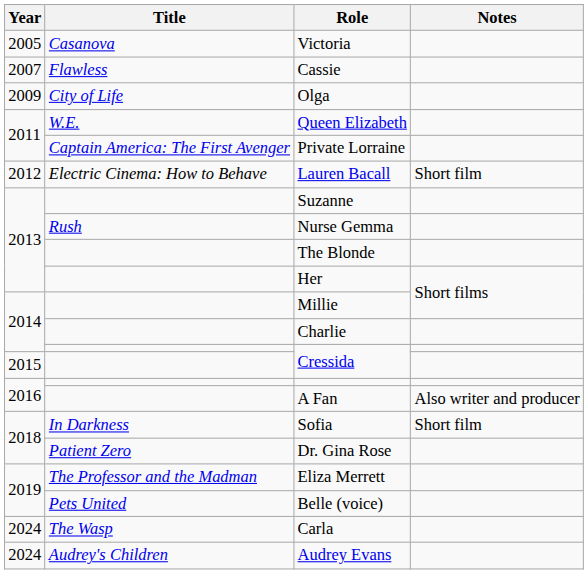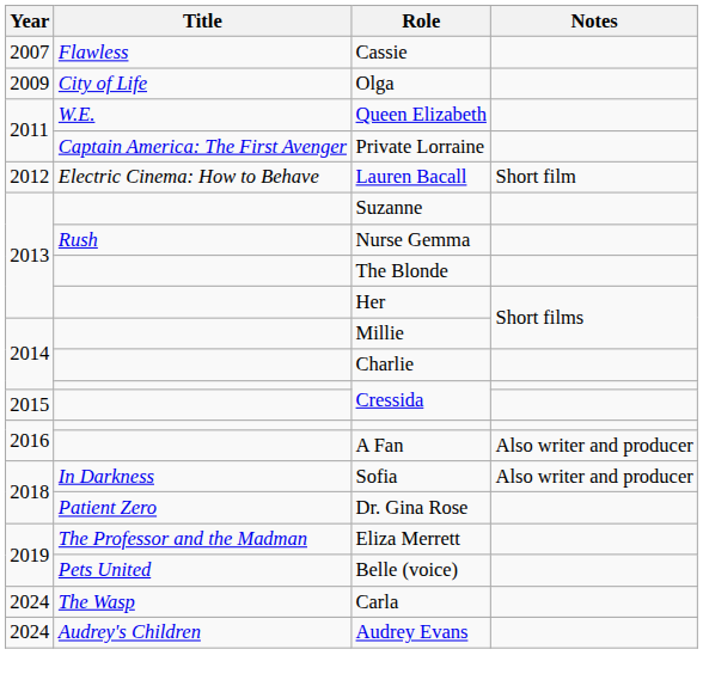- row: 2005 | Casanova | Victoria
Sofia | Notes: Short film -> Also writer and producer
